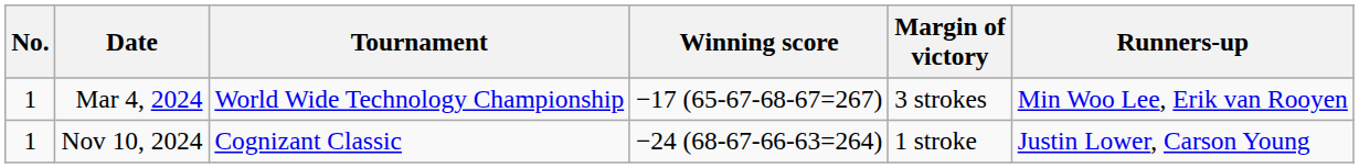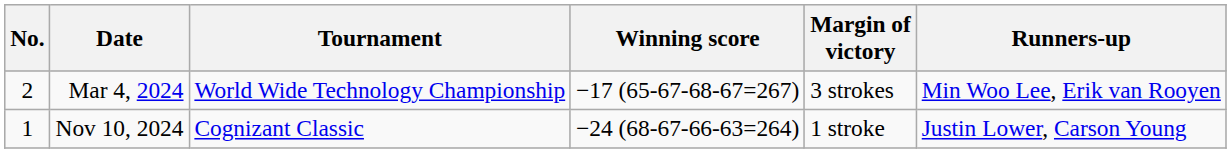Mar 4, 2024 | No.: 1 -> 2
